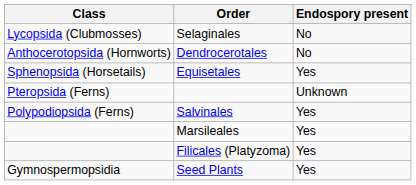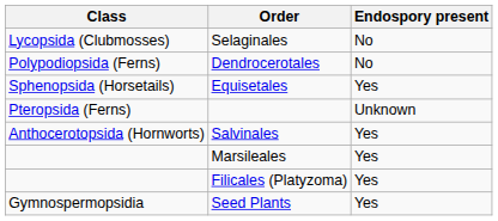Dendrocerotales | Class: Anthocerotopsida (Hornworts) -> Polypodiopsida (Ferns)
Salvinales | Class: Polypodiopsida (Ferns) -> Anthocerotopsida (Hornworts)
